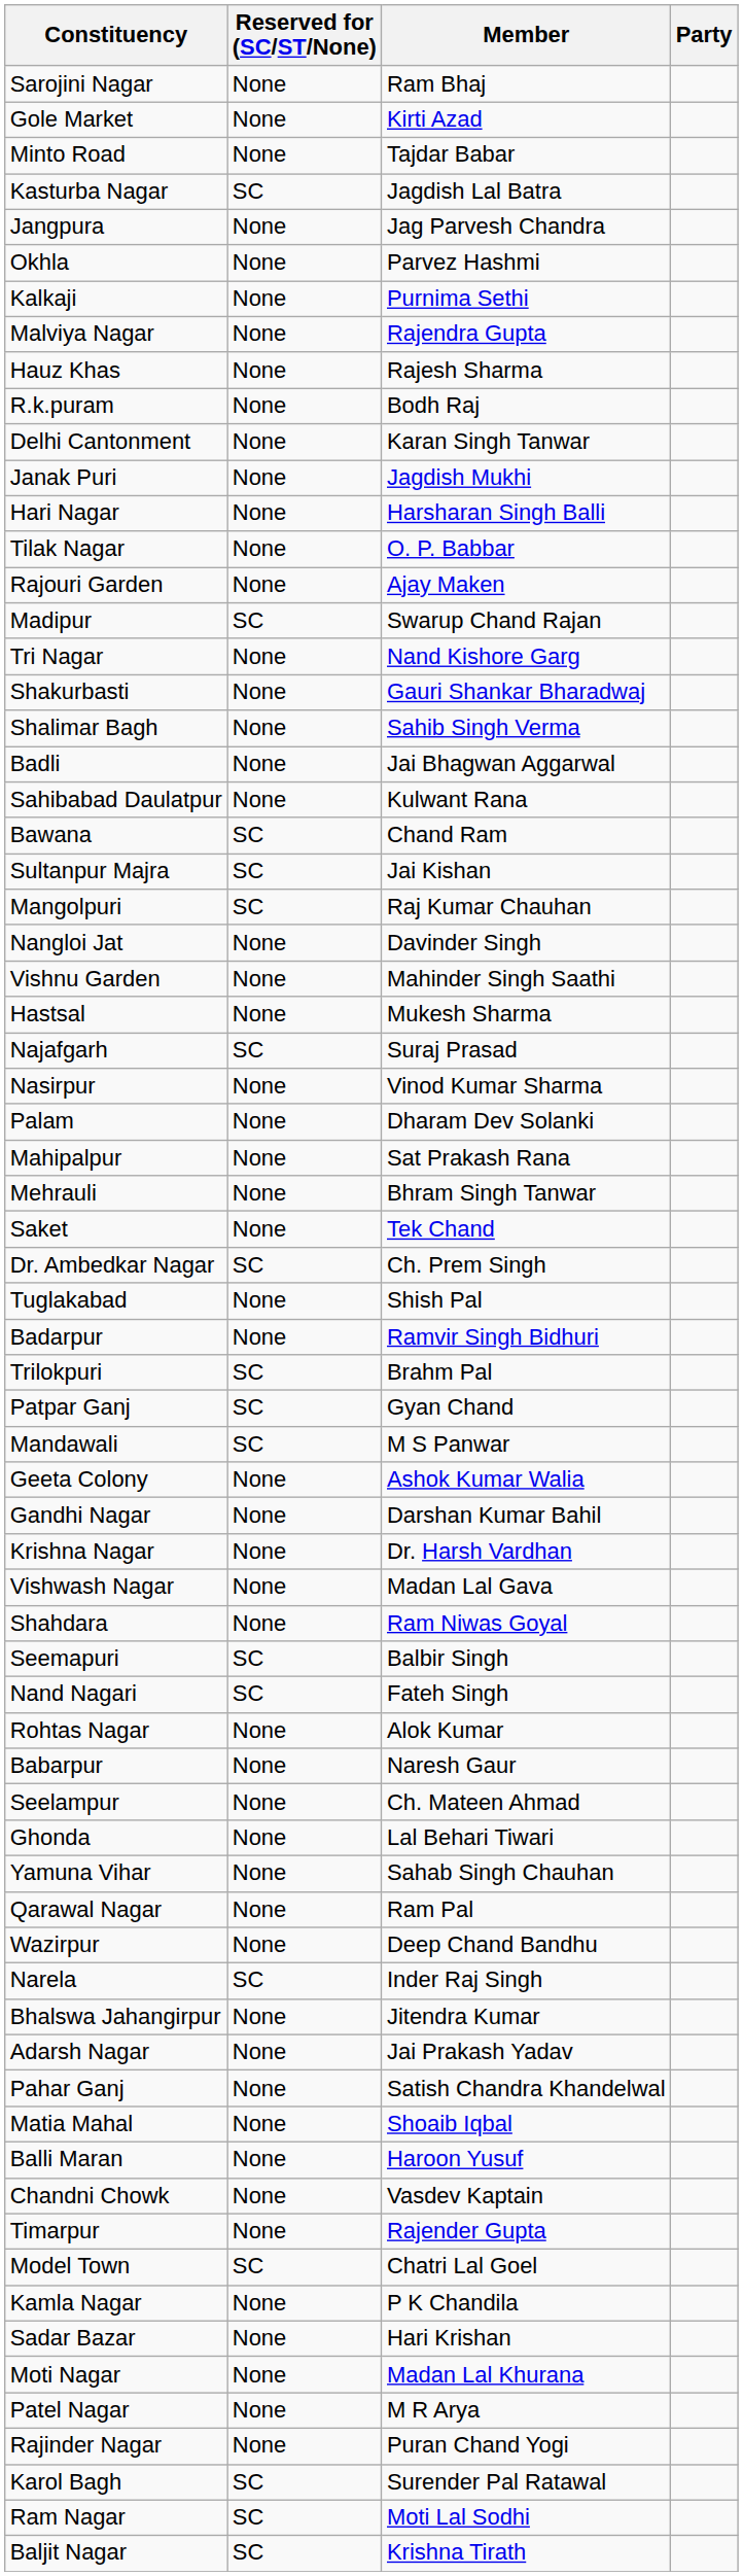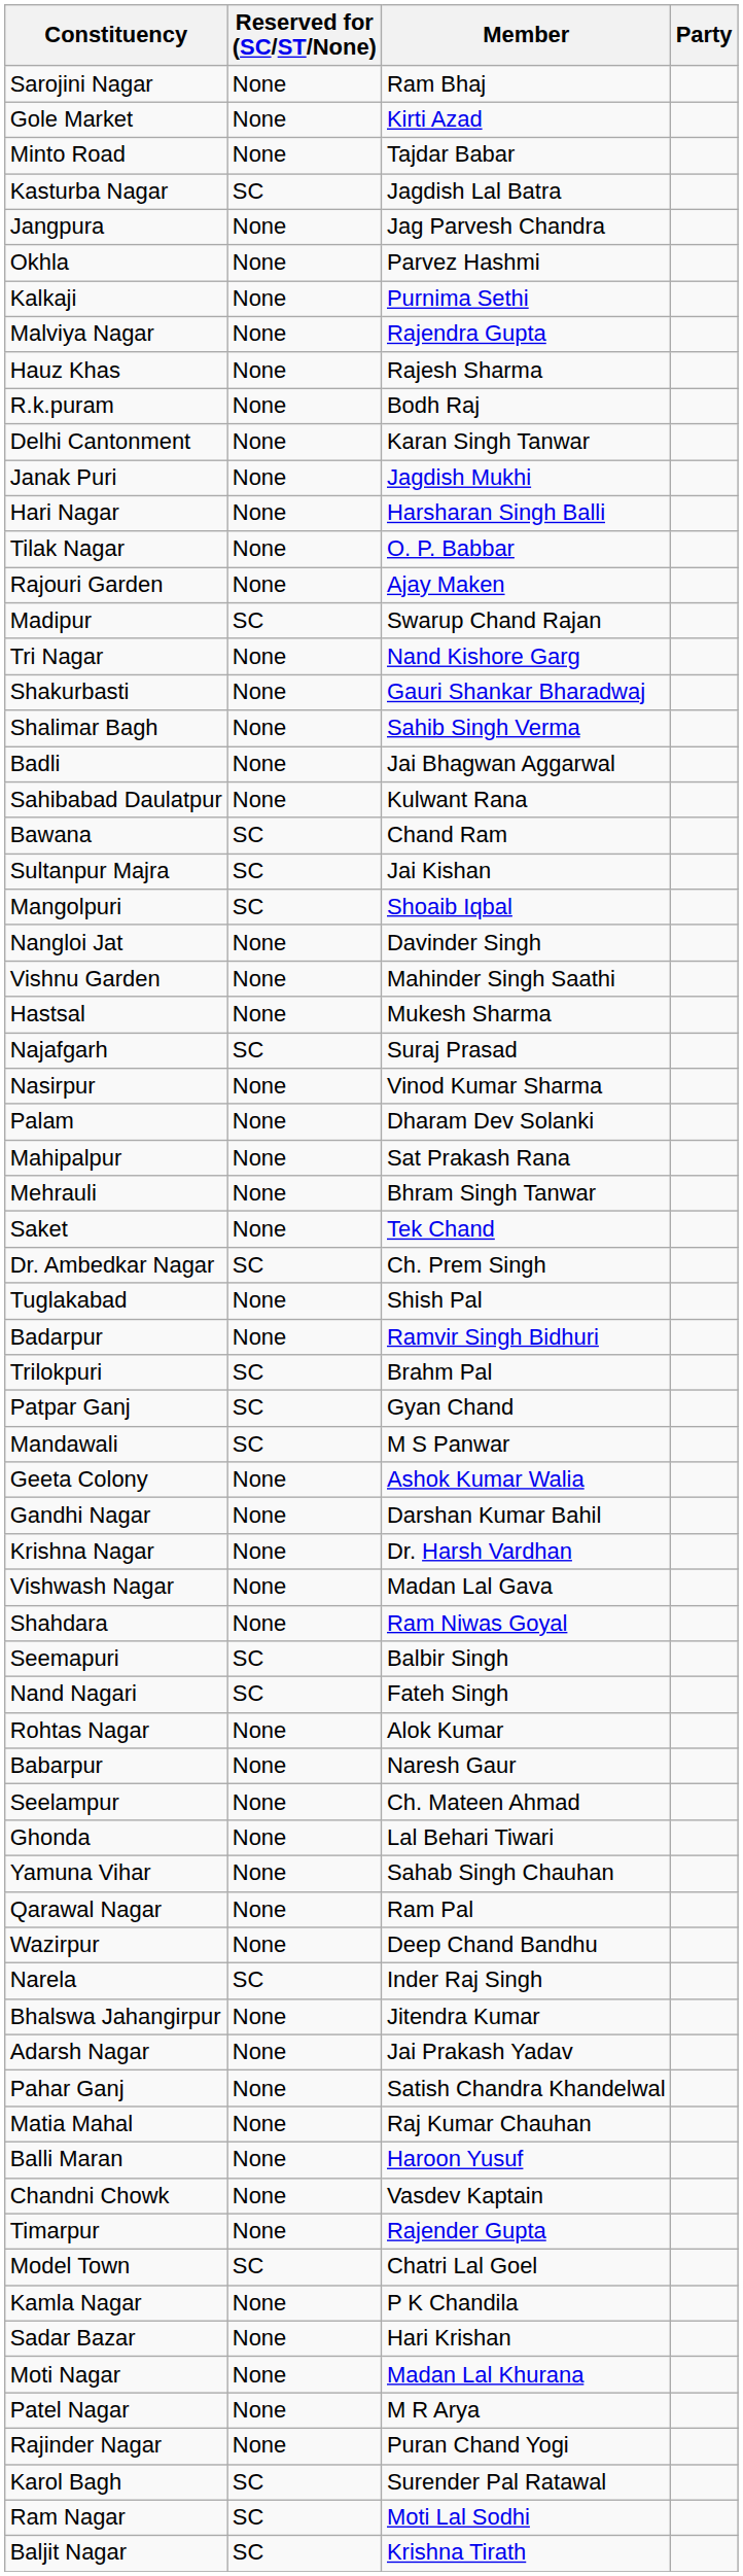Mangolpuri | Member: Raj Kumar Chauhan -> Shoaib Iqbal
Matia Mahal | Member: Shoaib Iqbal -> Raj Kumar Chauhan
